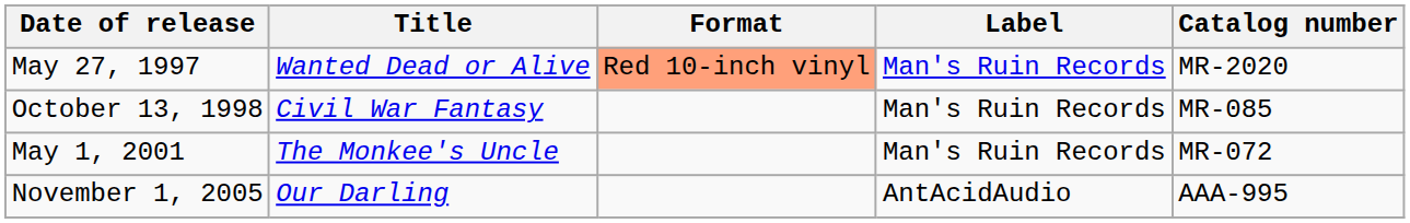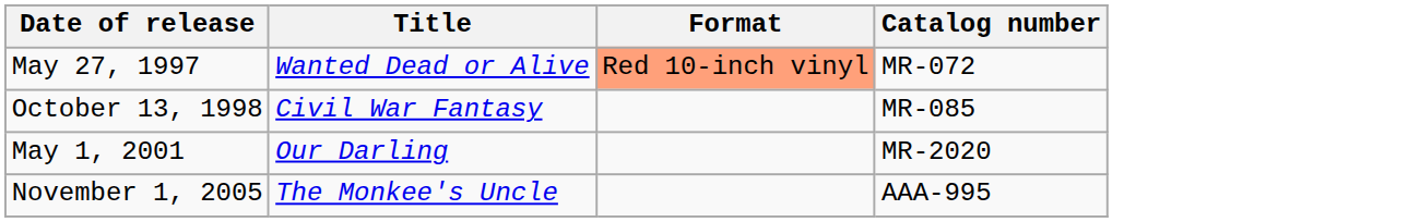- column: Label | Man's Ruin Records | Man's Ruin Records | Man's Ruin Records | AntAcidAudio
May 27, 1997 | Catalog number: MR-2020 -> MR-072
May 1, 2001 | Title: The Monkee's Uncle -> Our Darling
May 1, 2001 | Catalog number: MR-072 -> MR-2020
November 1, 2005 | Title: Our Darling -> The Monkee's Uncle
